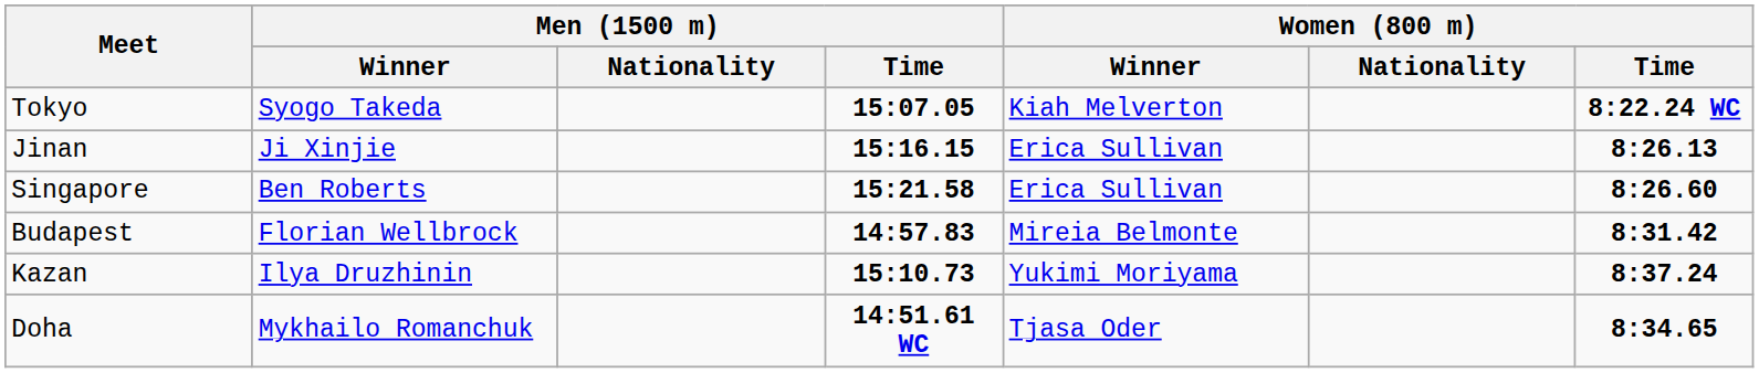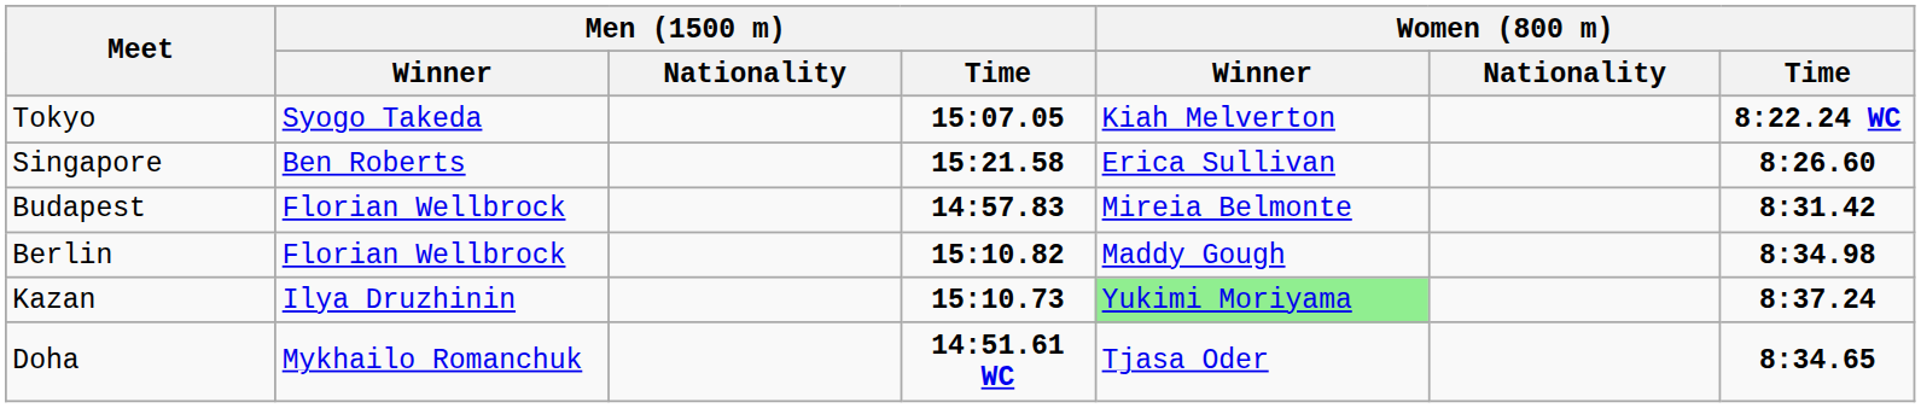- row: Jinan | Ji Xinjie | 15:16.15 | Erica Sullivan | 8:26.13
+ row: Berlin | Florian Wellbrock | 15:10.82 | Maddy Gough | 8:34.98
Kazan | Women (800 m) / Winner: no background -> lightgreen background
